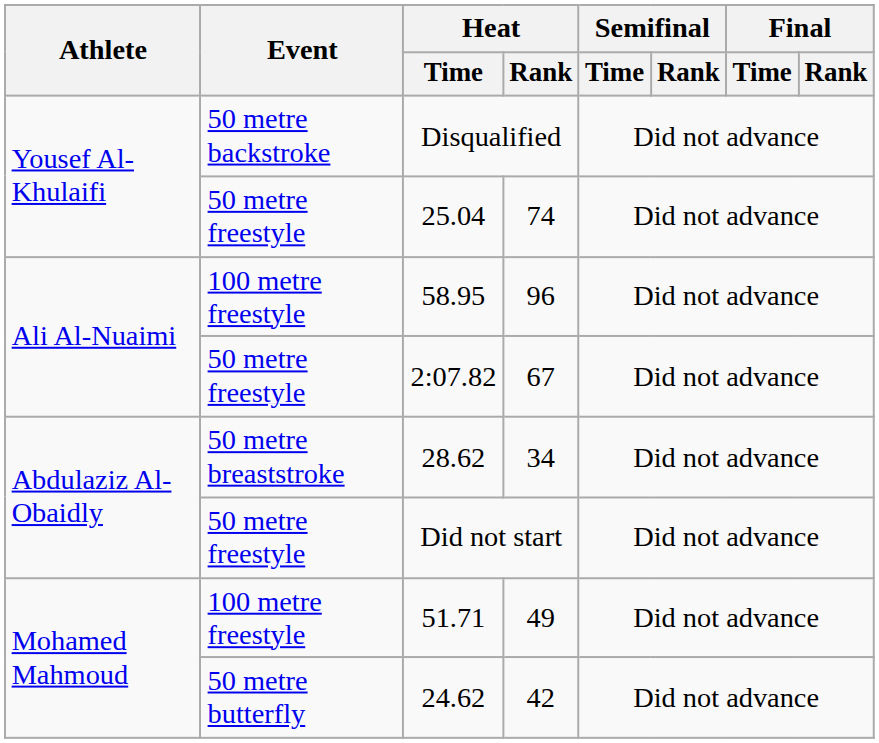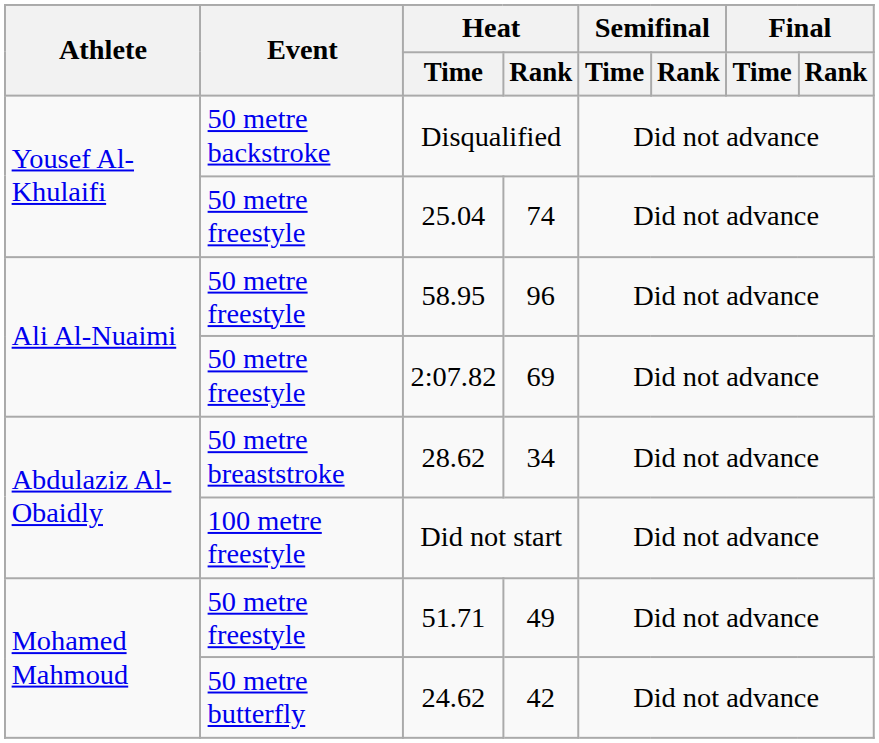58.95 | Event: 100 metre freestyle -> 50 metre freestyle
2:07.82 | Heat / Rank: 67 -> 69
Did not start | Event: 50 metre freestyle -> 100 metre freestyle
51.71 | Event: 100 metre freestyle -> 50 metre freestyle
